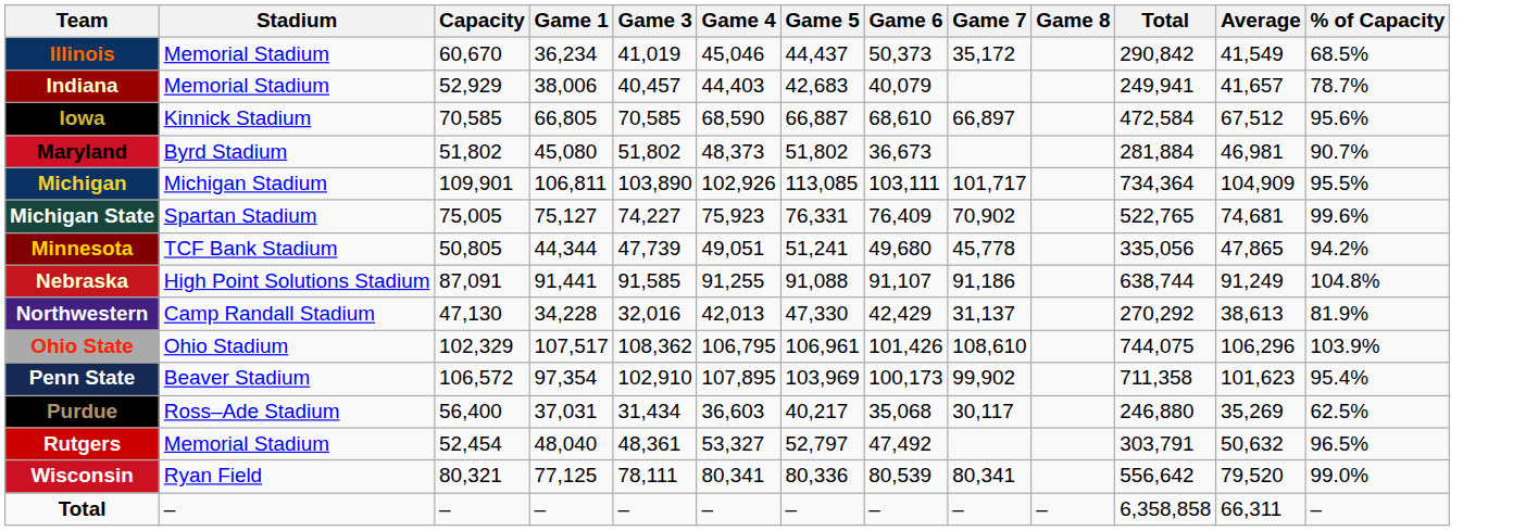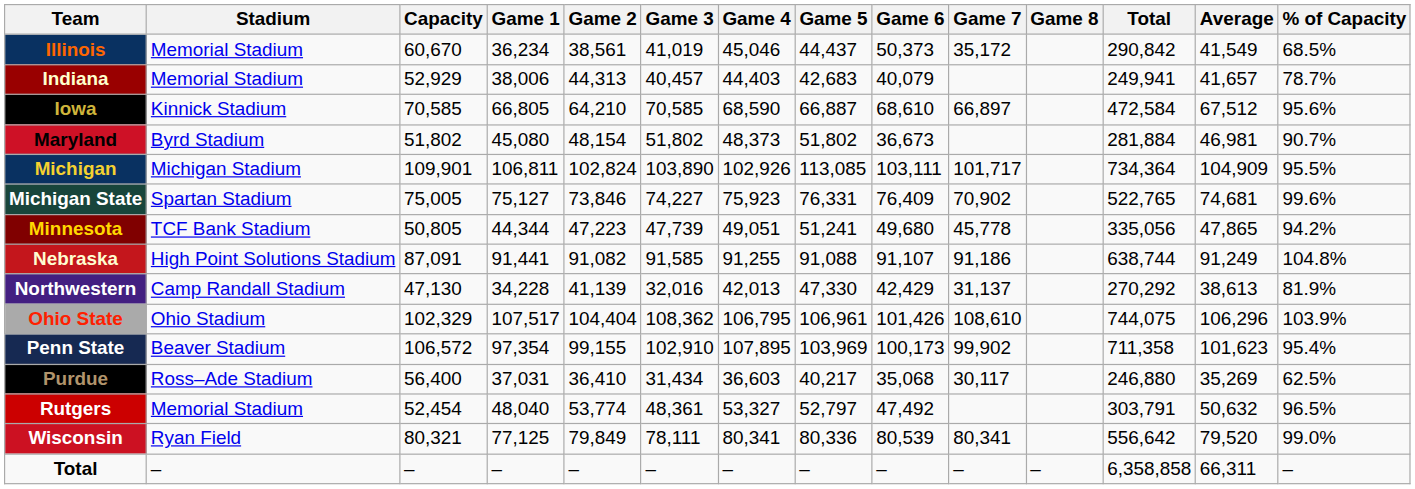+ column: Game 2 | 38,561 | 44,313 | 64,210 | 48,154 | 102,824 | 73,846 | 47,223 | 91,082 | 41,139 | 104,404 | 99,155 | 36,410 | 53,774 | 79,849 | –
